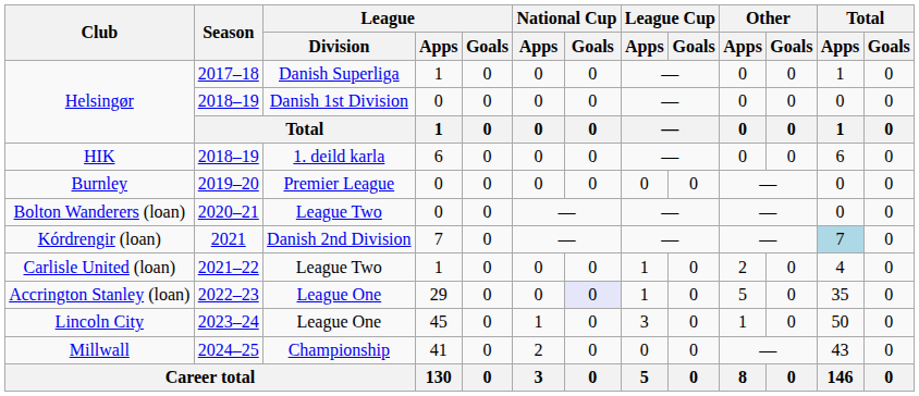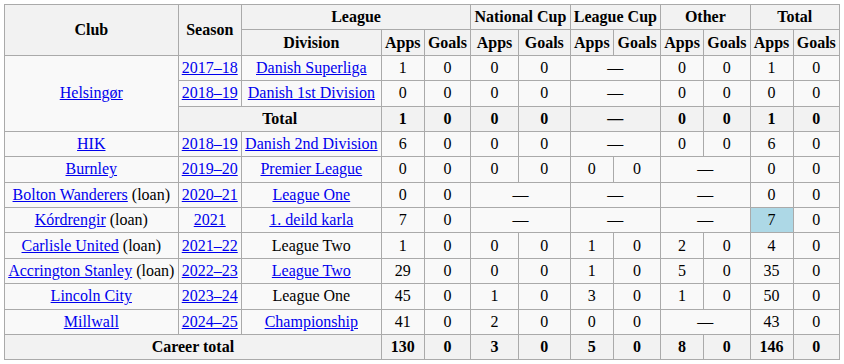HIK | League / Division: 1. deild karla -> Danish 2nd Division
Bolton Wanderers (loan) | League / Division: League Two -> League One
Kórdrengir (loan) | League / Division: Danish 2nd Division -> 1. deild karla
Accrington Stanley (loan) | League / Division: League One -> League Two
Accrington Stanley (loan) | National Cup / Goals: lavender background -> no background
